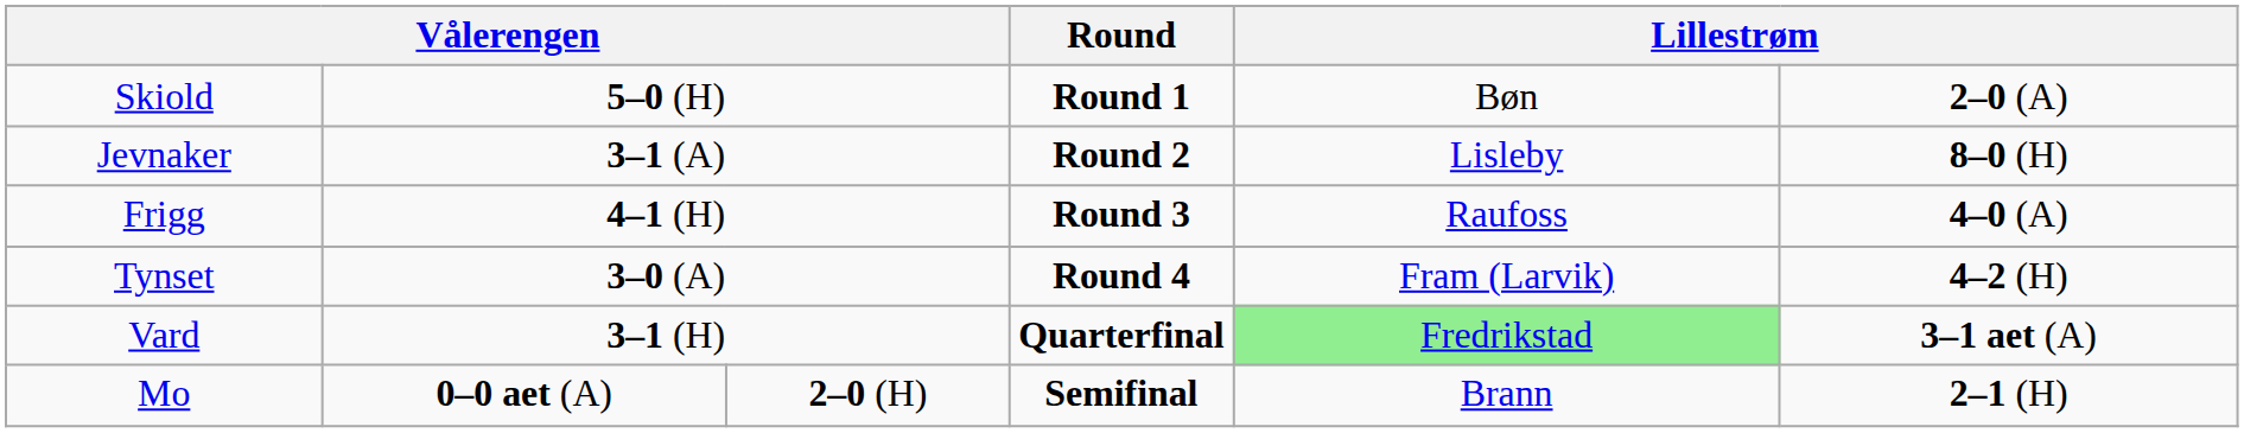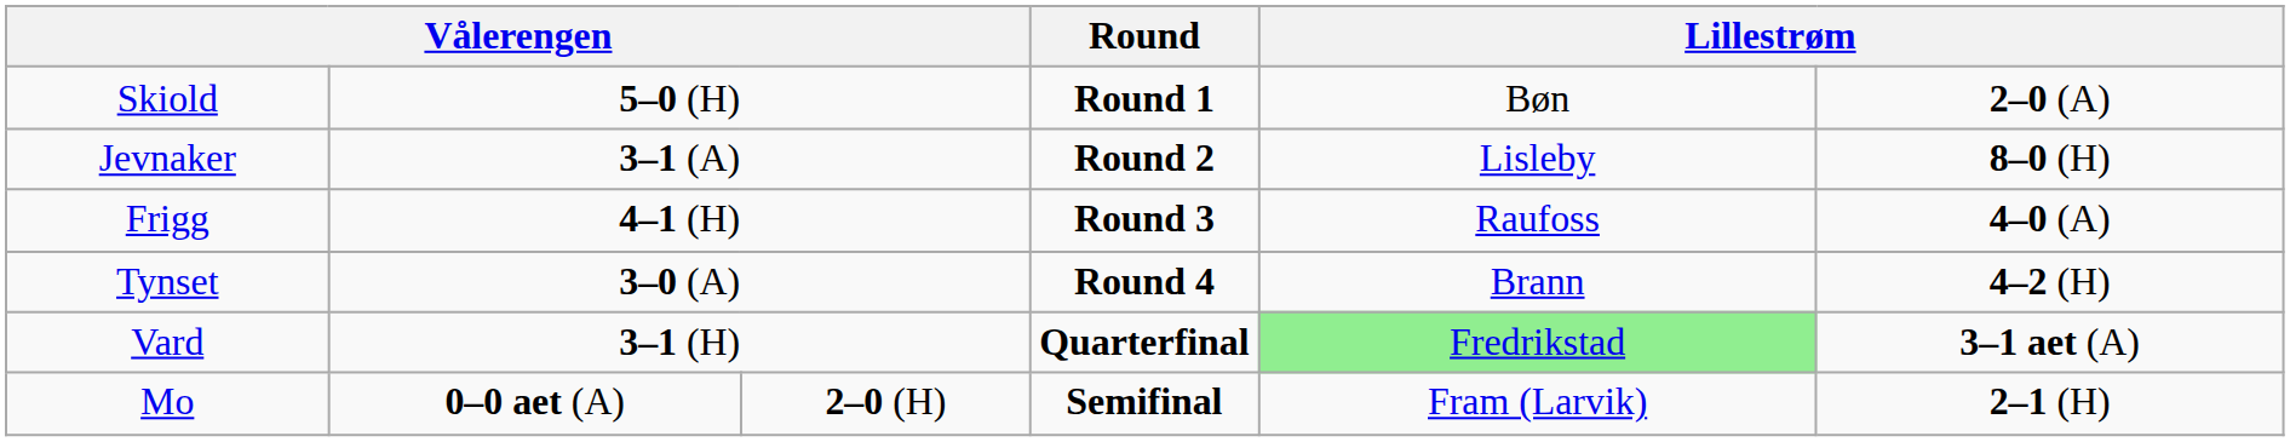Tynset | column 5: Fram (Larvik) -> Brann
Mo | column 5: Brann -> Fram (Larvik)
